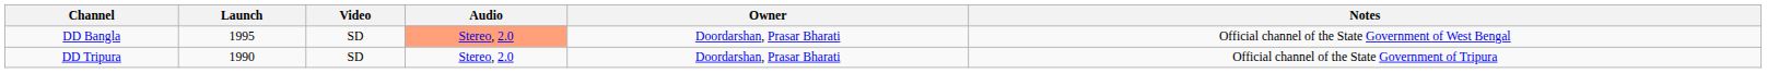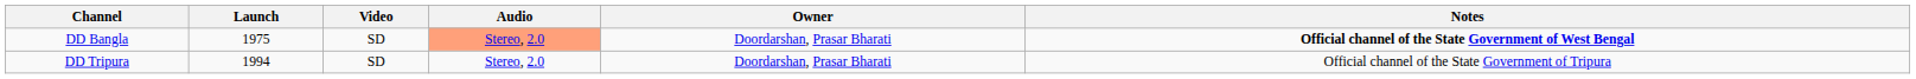DD Bangla | Launch: 1995 -> 1975
DD Bangla | Notes: normal -> bold
DD Tripura | Launch: 1990 -> 1994
